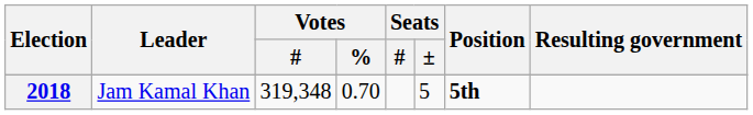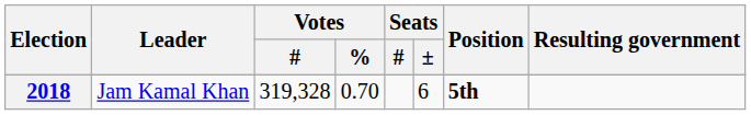2018 | Votes / #: 319,348 -> 319,328
2018 | Seats / ±: 5 -> 6
